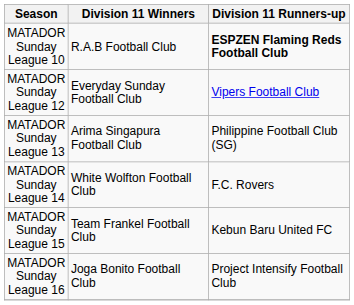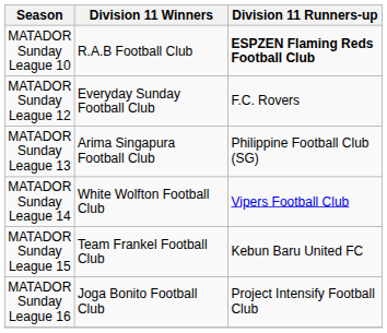MATADOR Sunday League 12 | Division 11 Runners-up: Vipers Football Club -> F.C. Rovers
MATADOR Sunday League 14 | Division 11 Runners-up: F.C. Rovers -> Vipers Football Club
